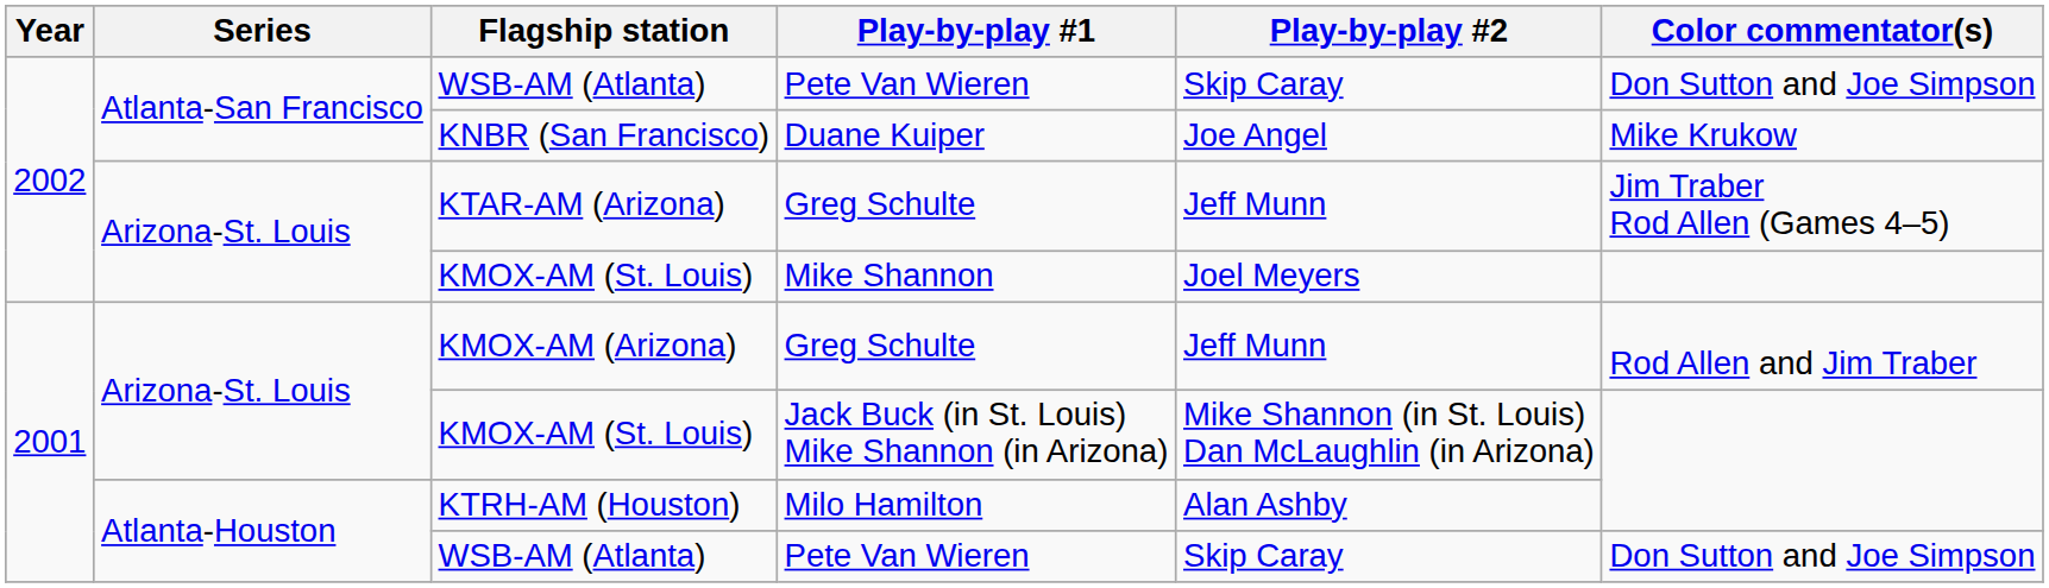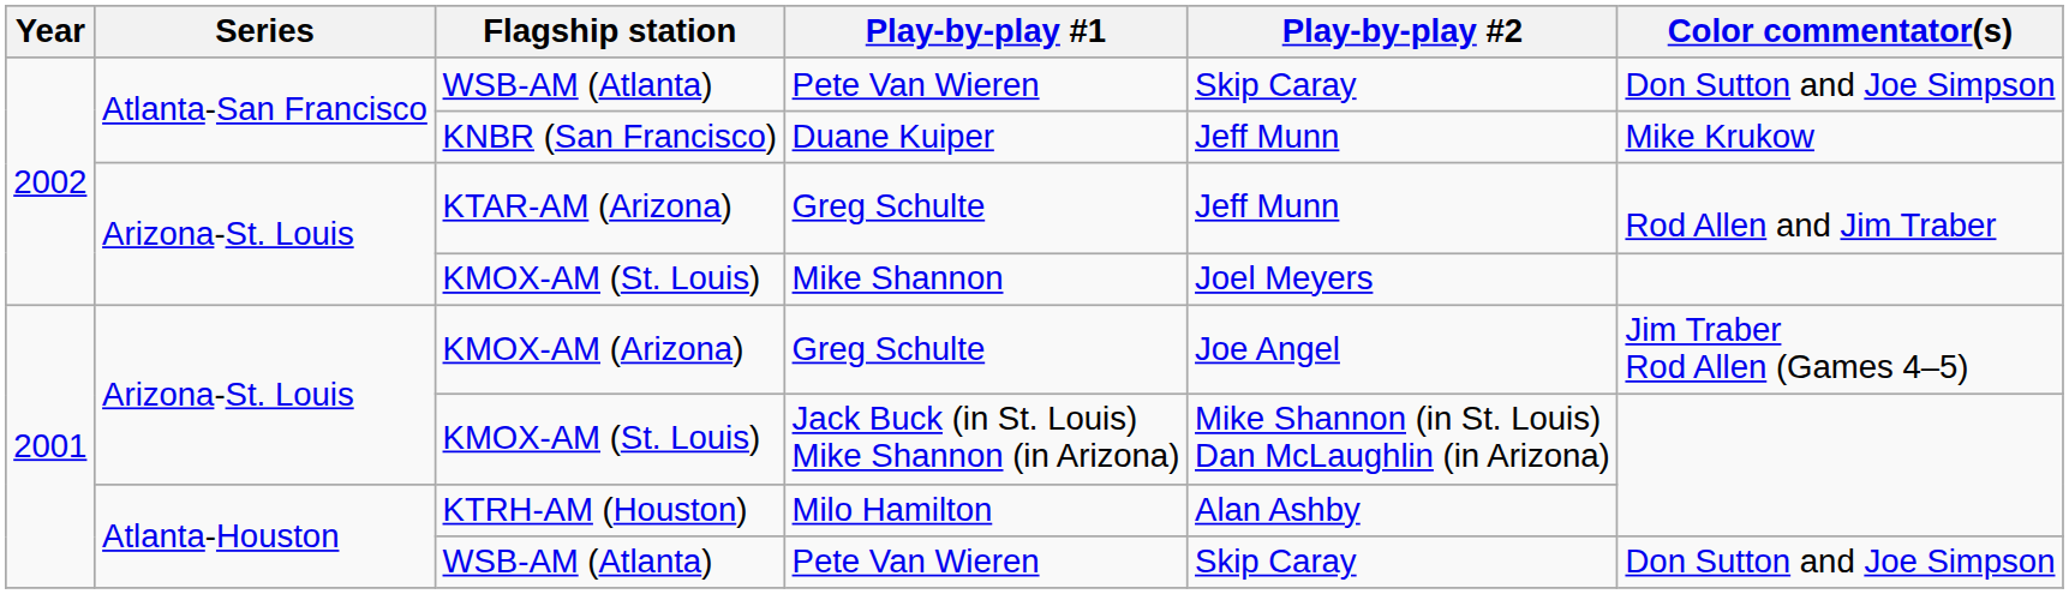KNBR (San Francisco) | Play-by-play #2: Joe Angel -> Jeff Munn
KTAR-AM (Arizona) | Color commentator(s): Jim Traber Rod Allen (Games 4–5) -> Rod Allen and Jim Traber
KMOX-AM (Arizona) | Play-by-play #2: Jeff Munn -> Joe Angel
KMOX-AM (Arizona) | Color commentator(s): Rod Allen and Jim Traber -> Jim Traber Rod Allen (Games 4–5)
